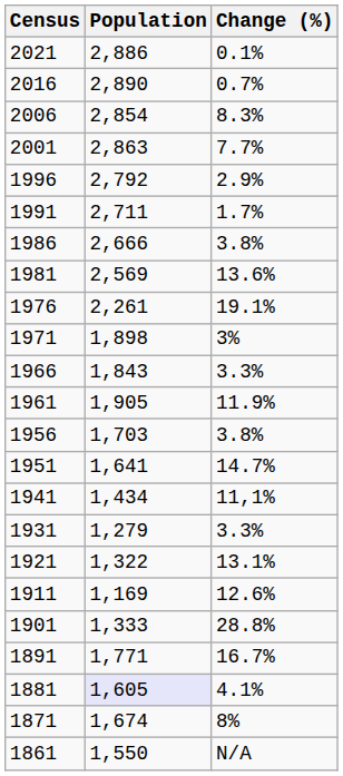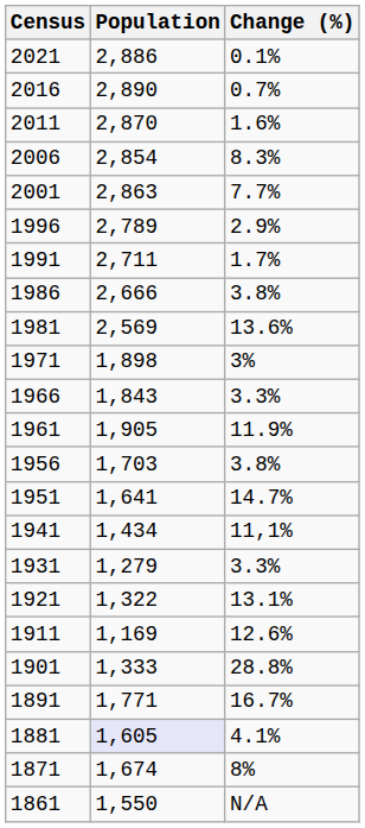+ row: 2011 | 2,870 | 1.6%
1996 | Population: 2,792 -> 2,789
- row: 1976 | 2,261 | 19.1%
